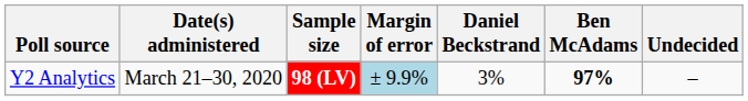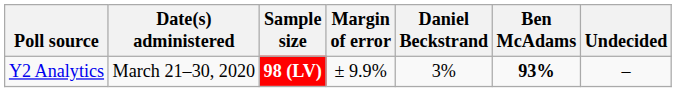Y2 Analytics | Margin of error: lightblue background -> no background
Y2 Analytics | Ben McAdams: 97% -> 93%
